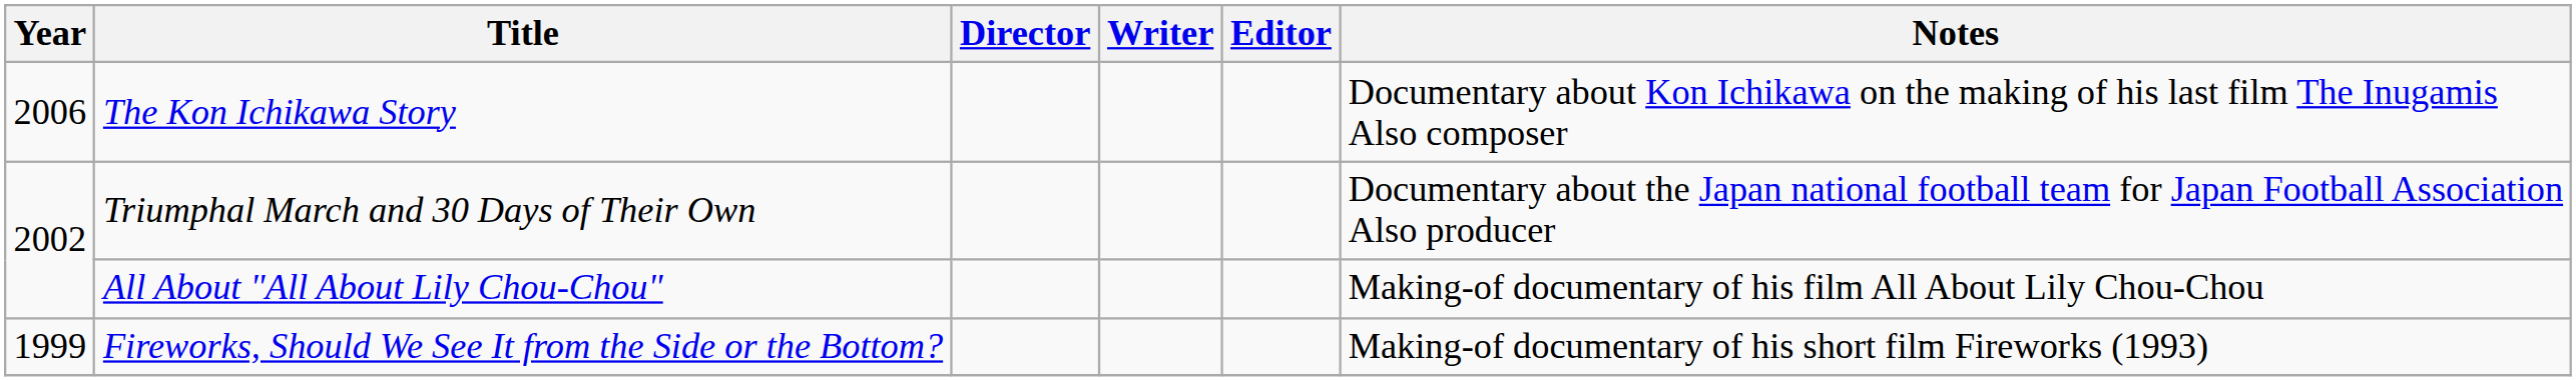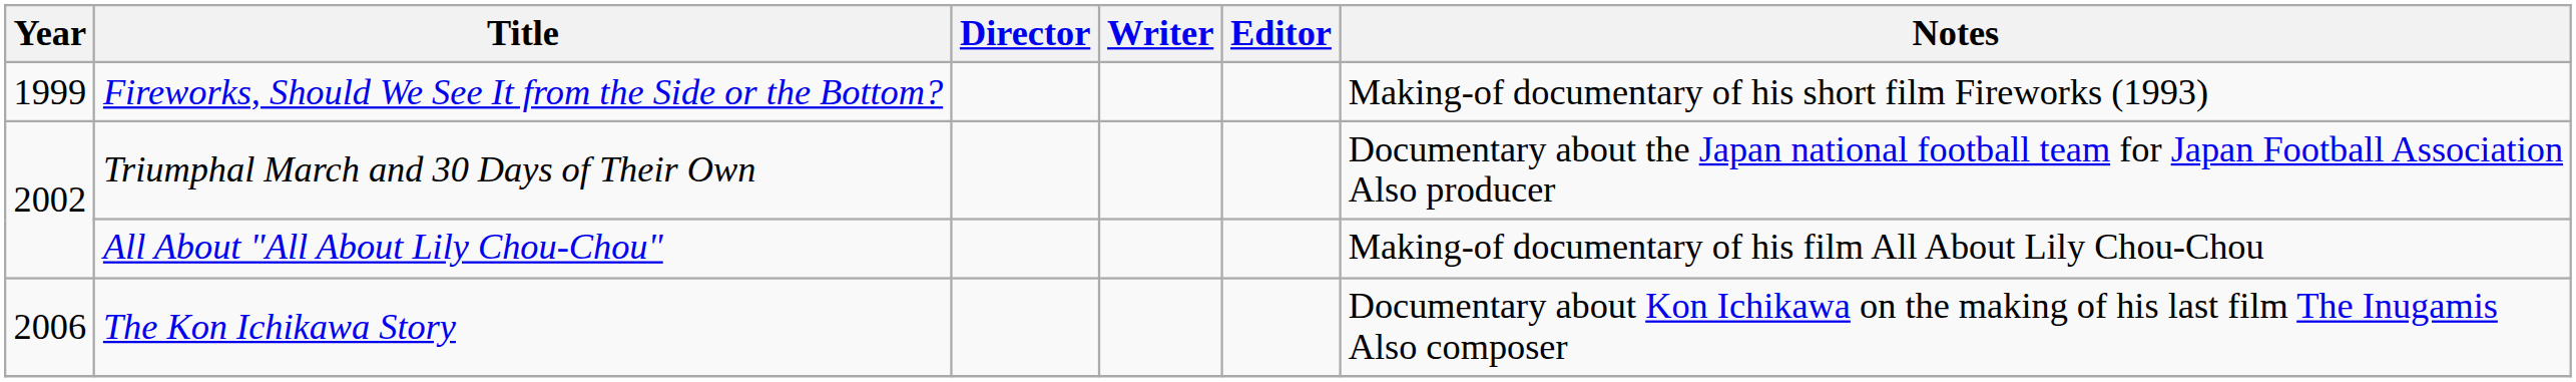rows swapped: Fireworks, Should We See It from the Side or the Bottom? <-> The Kon Ichikawa Story
